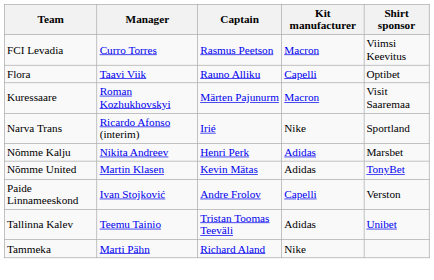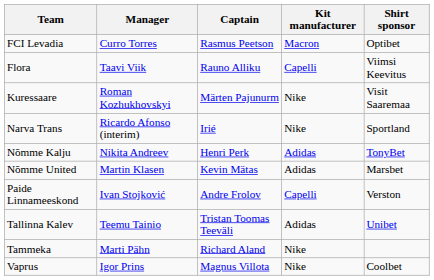FCI Levadia | Shirt sponsor: Viimsi Keevitus -> Optibet
Flora | Shirt sponsor: Optibet -> Viimsi Keevitus
Kuressaare | Kit manufacturer: Macron -> Nike
Nõmme Kalju | Shirt sponsor: Marsbet -> TonyBet
Nõmme United | Shirt sponsor: TonyBet -> Marsbet
+ row: Vaprus | Igor Prins | Magnus Villota | Nike | Coolbet
